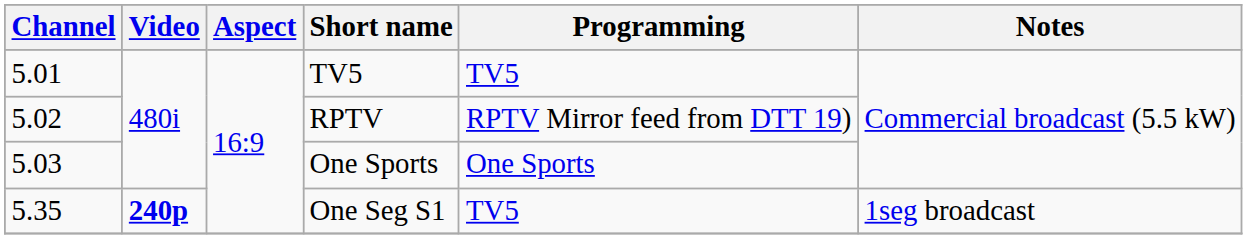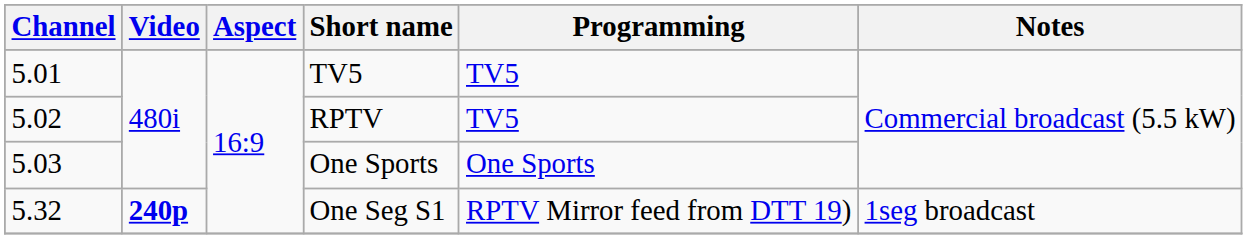RPTV | Programming: RPTV Mirror feed from DTT 19) -> TV5
One Seg S1 | Channel: 5.35 -> 5.32
One Seg S1 | Programming: TV5 -> RPTV Mirror feed from DTT 19)
